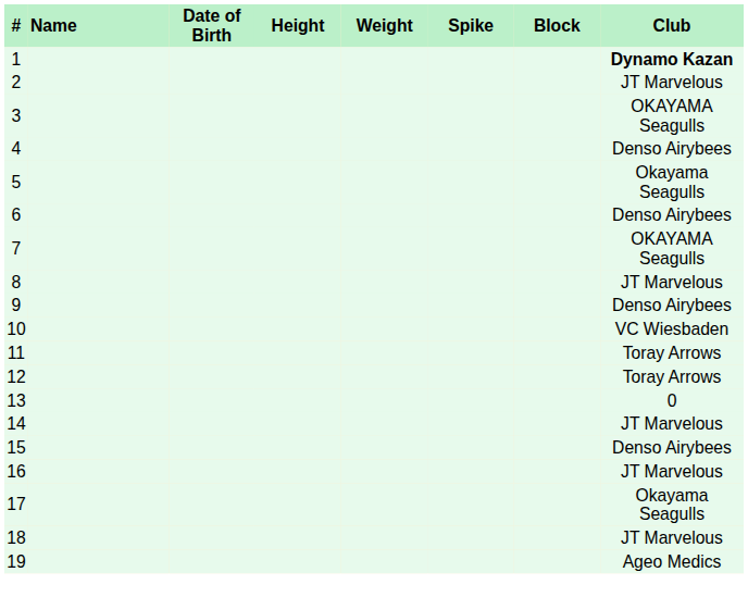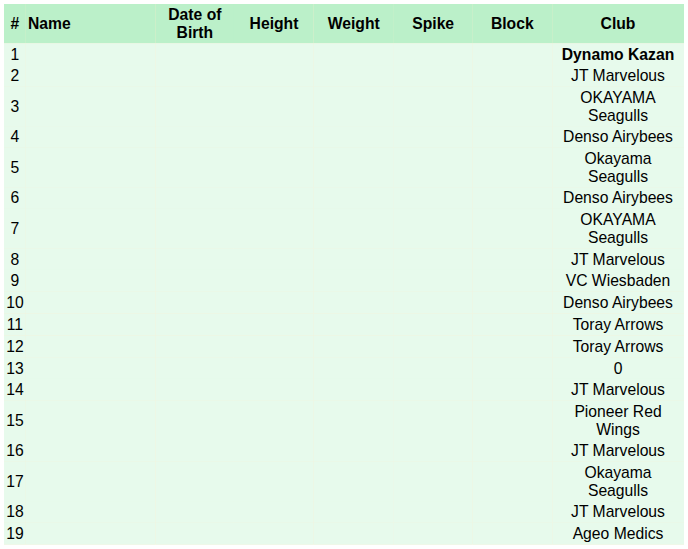9 | Club: Denso Airybees -> VC Wiesbaden
10 | Club: VC Wiesbaden -> Denso Airybees
15 | Club: Denso Airybees -> Pioneer Red Wings
